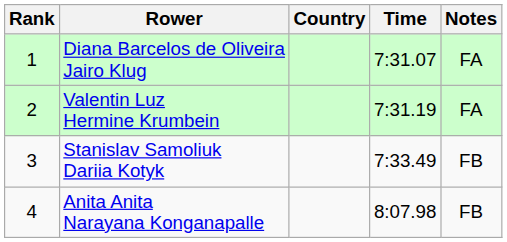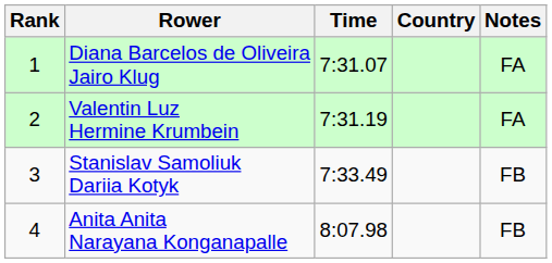columns swapped: Country <-> Time
